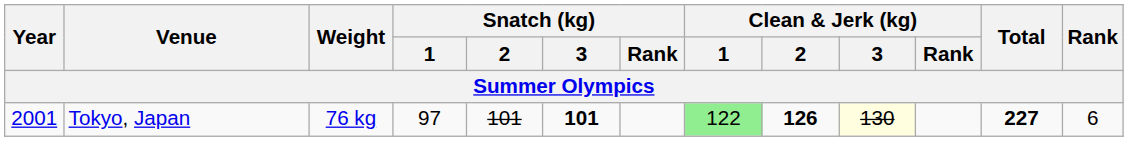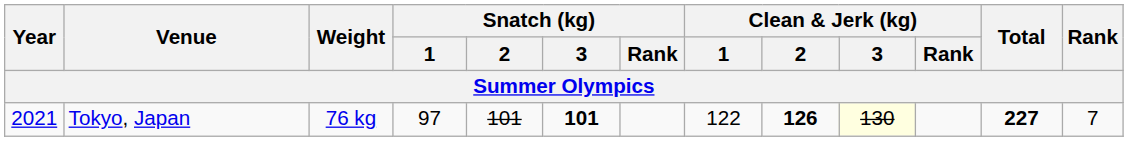Tokyo, Japan | Year: 2001 -> 2021
Tokyo, Japan | Clean & Jerk (kg) / 1: lightgreen background -> no background
Tokyo, Japan | Rank: 6 -> 7
